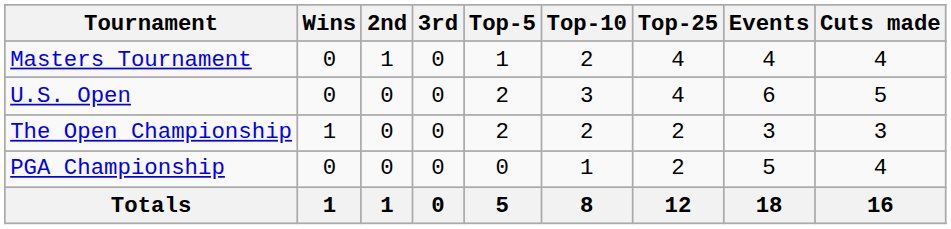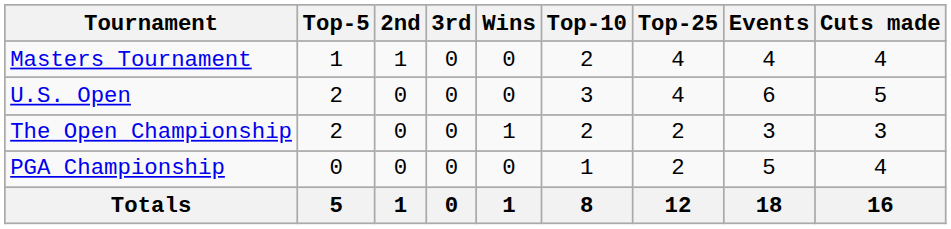columns swapped: Wins <-> Top-5
